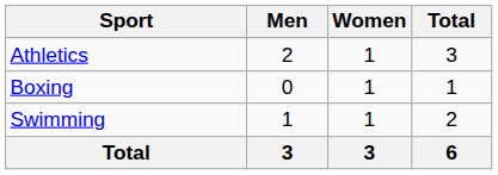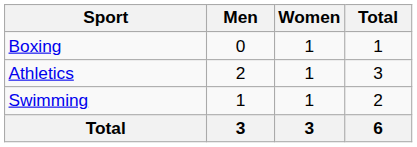rows swapped: Athletics <-> Boxing
